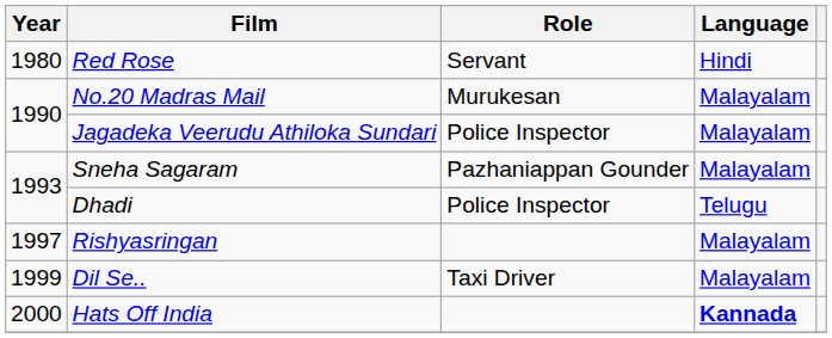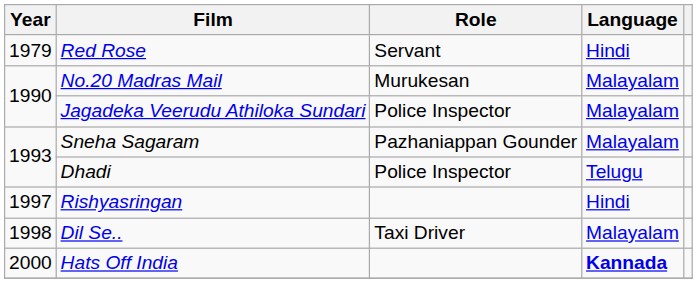Red Rose | Year: 1980 -> 1979
Rishyasringan | Language: Malayalam -> Hindi
Dil Se.. | Year: 1999 -> 1998
